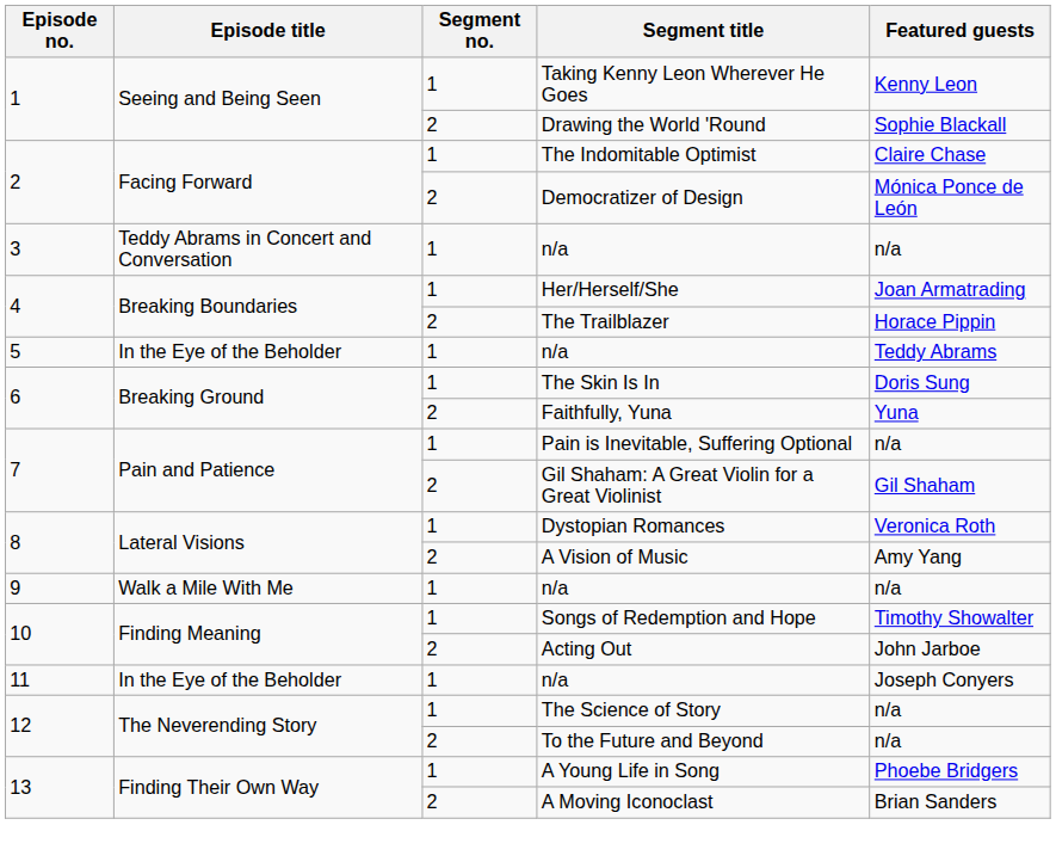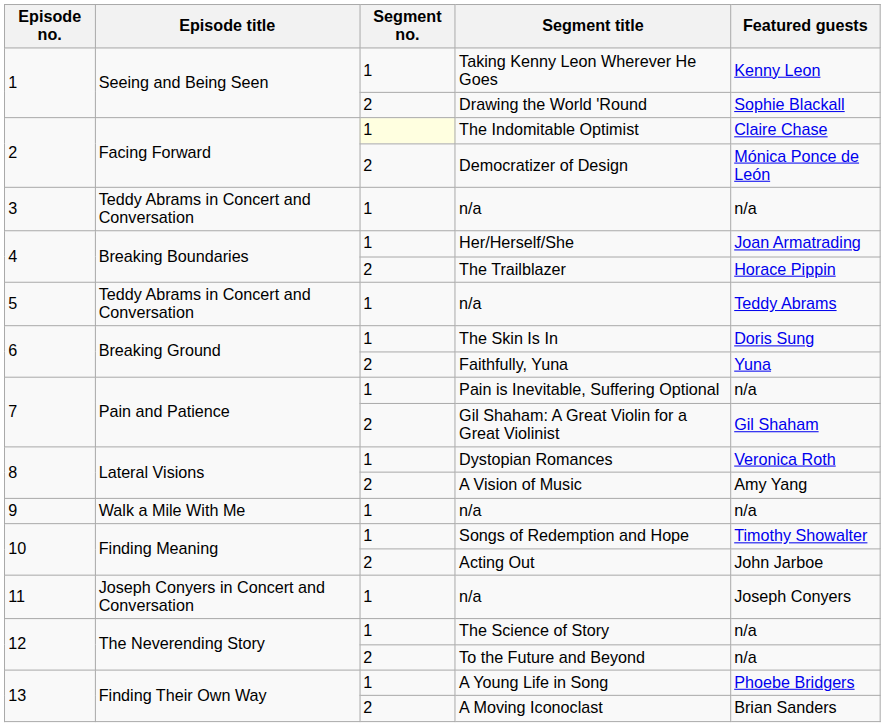The Indomitable Optimist | Segment no.: no background -> lightyellow background
5 / n/a | Episode title: In the Eye of the Beholder -> Teddy Abrams in Concert and Conversation
11 / n/a | Episode title: In the Eye of the Beholder -> Joseph Conyers in Concert and Conversation
